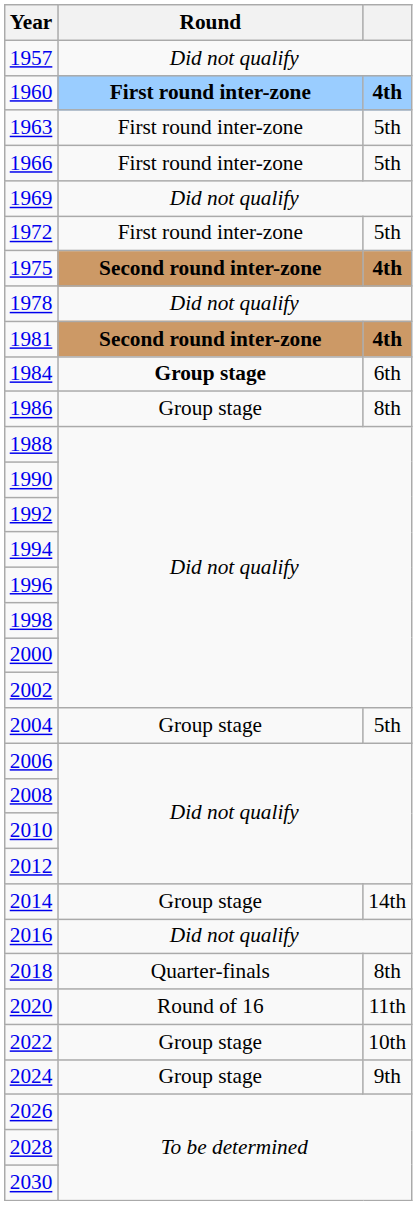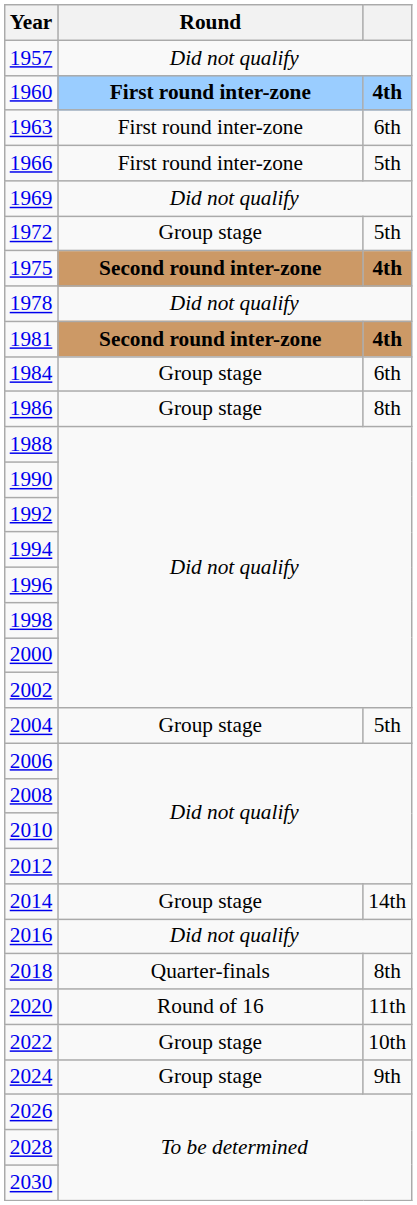1963 | column 3: 5th -> 6th
1972 | Round: First round inter-zone -> Group stage
1984 | Round: bold -> normal
